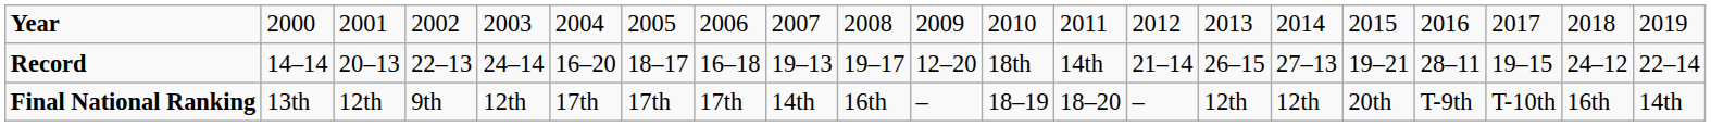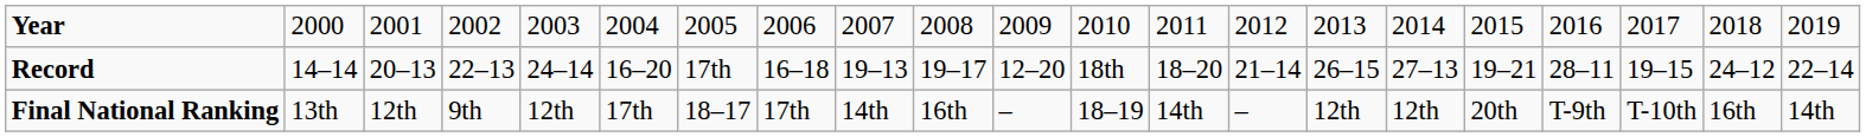Record | column 7: 18–17 -> 17th
Record | column 13: 14th -> 18–20
Final National Ranking | column 7: 17th -> 18–17
Final National Ranking | column 13: 18–20 -> 14th
